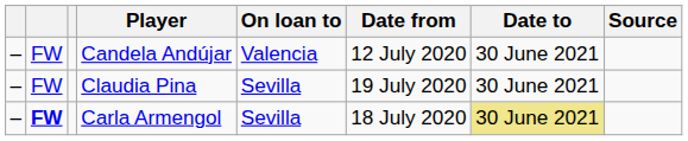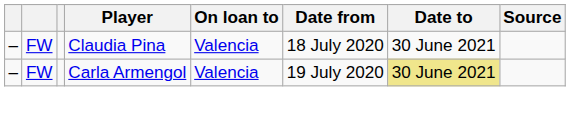- row: – | FW | Candela Andújar | Valencia | 12 July 2020 | 30 June 2021
Claudia Pina | On loan to: Sevilla -> Valencia
Claudia Pina | Date from: 19 July 2020 -> 18 July 2020
Carla Armengol | column 2: bold -> normal
Carla Armengol | On loan to: Sevilla -> Valencia
Carla Armengol | Date from: 18 July 2020 -> 19 July 2020
